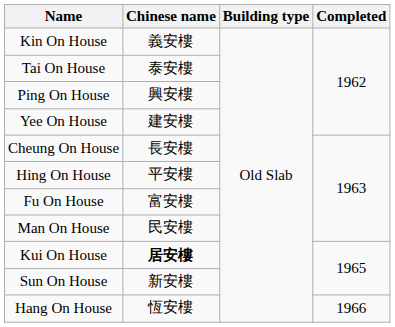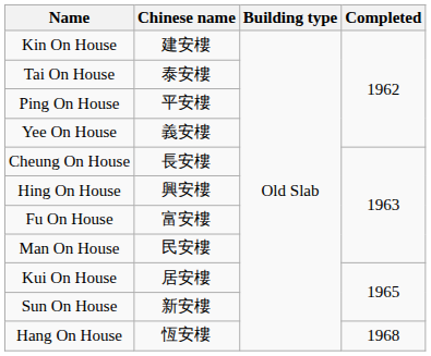Kin On House | Chinese name: 義安樓 -> 建安樓
Ping On House | Chinese name: 興安樓 -> 平安樓
Yee On House | Chinese name: 建安樓 -> 義安樓
Hing On House | Chinese name: 平安樓 -> 興安樓
Kui On House | Chinese name: bold -> normal
Hang On House | Completed: 1966 -> 1968
